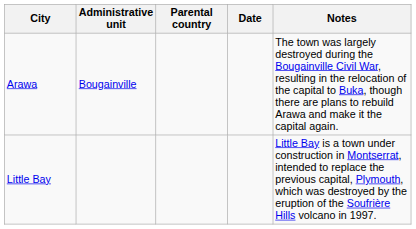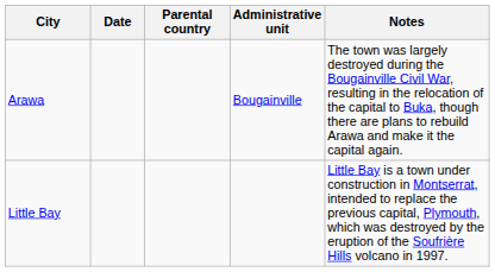columns swapped: Administrative unit <-> Date
